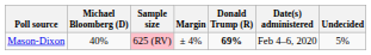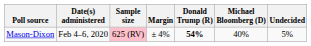columns swapped: Date(s) administered <-> Michael Bloomberg (D)
Mason-Dixon | Donald Trump (R): 69% -> 54%
